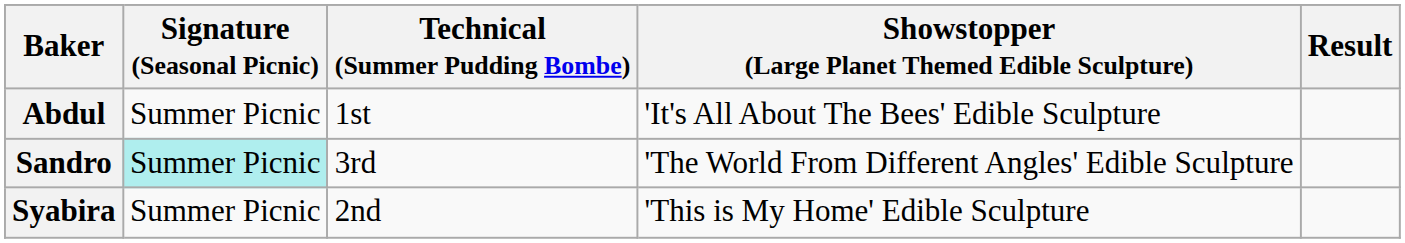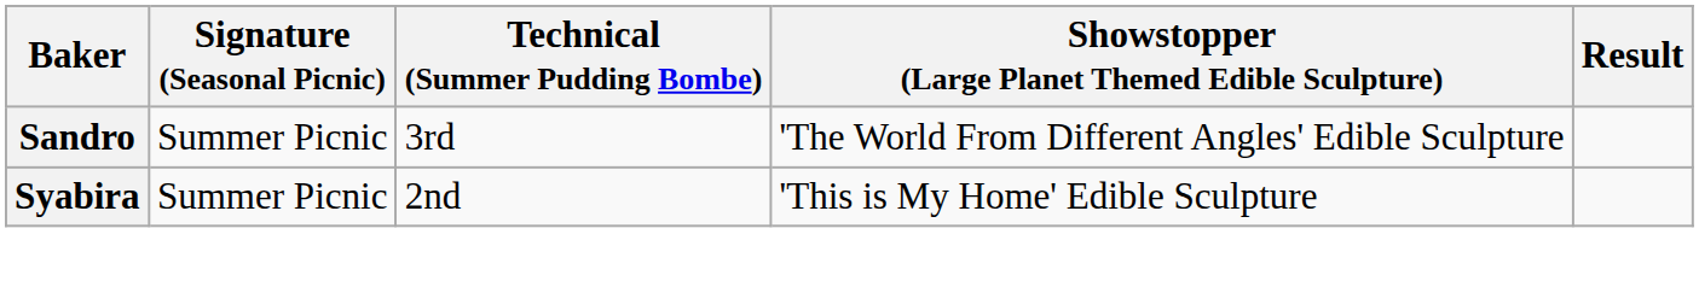- row: Abdul | Summer Picnic | 1st | 'It's All About The Bees' Edible Sculpture
Sandro | Signature (Seasonal Picnic): paleturquoise background -> no background
